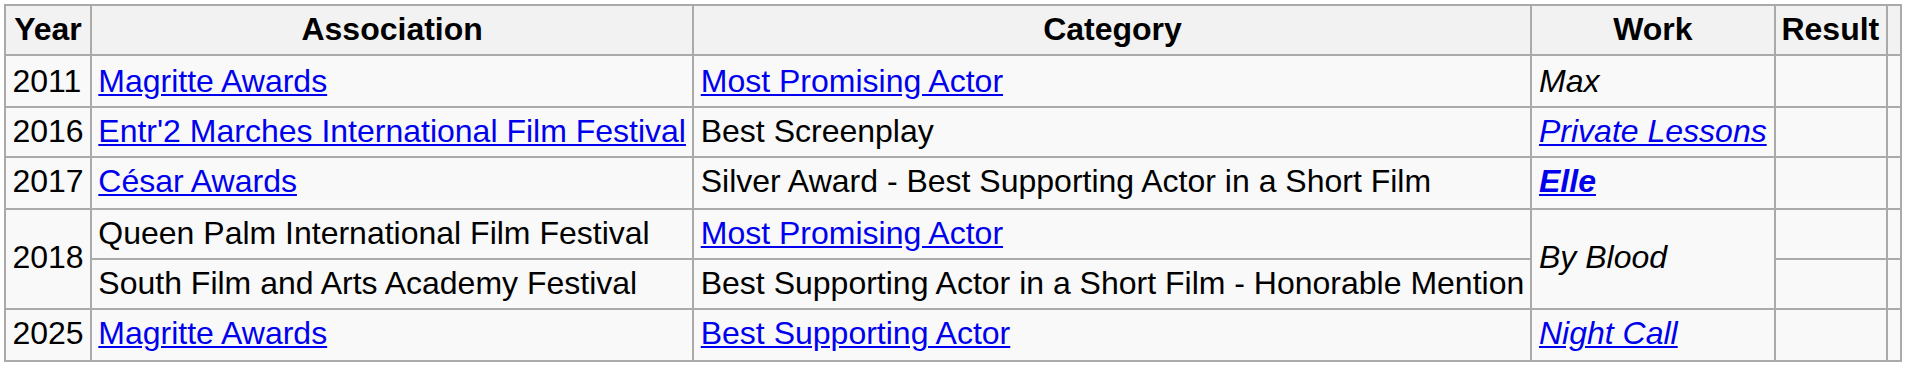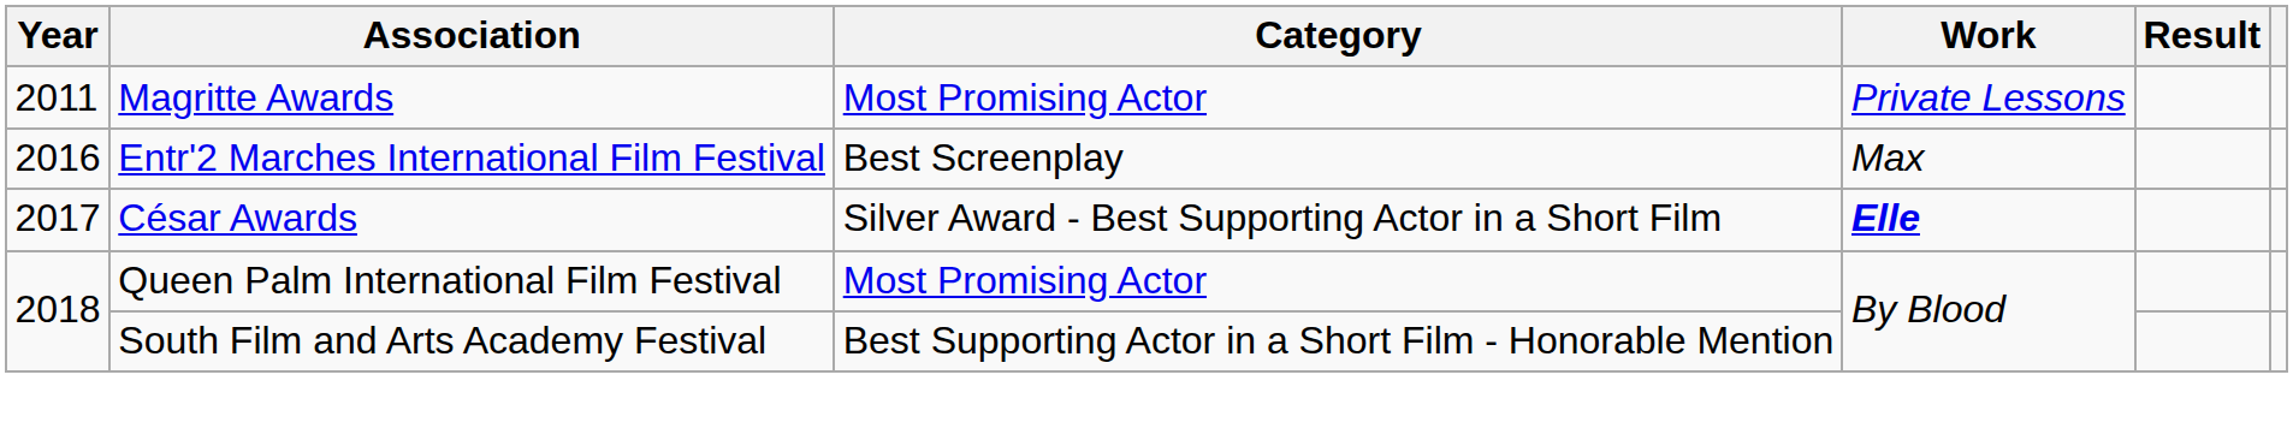2011 | Work: Max -> Private Lessons
2016 | Work: Private Lessons -> Max
- row: 2025 | Magritte Awards | Best Supporting Actor | Night Call
